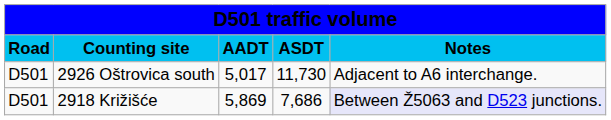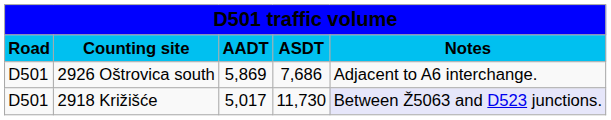2926 Oštrovica south | column 3: 5,017 -> 5,869
2926 Oštrovica south | column 4: 11,730 -> 7,686
2918 Križišće | column 3: 5,869 -> 5,017
2918 Križišće | column 4: 7,686 -> 11,730
